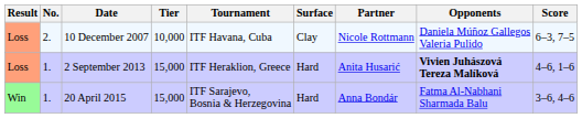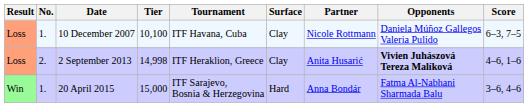10 December 2007 | No.: 2. -> 1.
10 December 2007 | Tier: 10,000 -> 10,100
2 September 2013 | No.: 1. -> 2.
2 September 2013 | Tier: 15,000 -> 14,998
2 September 2013 | Surface: Hard -> Clay
